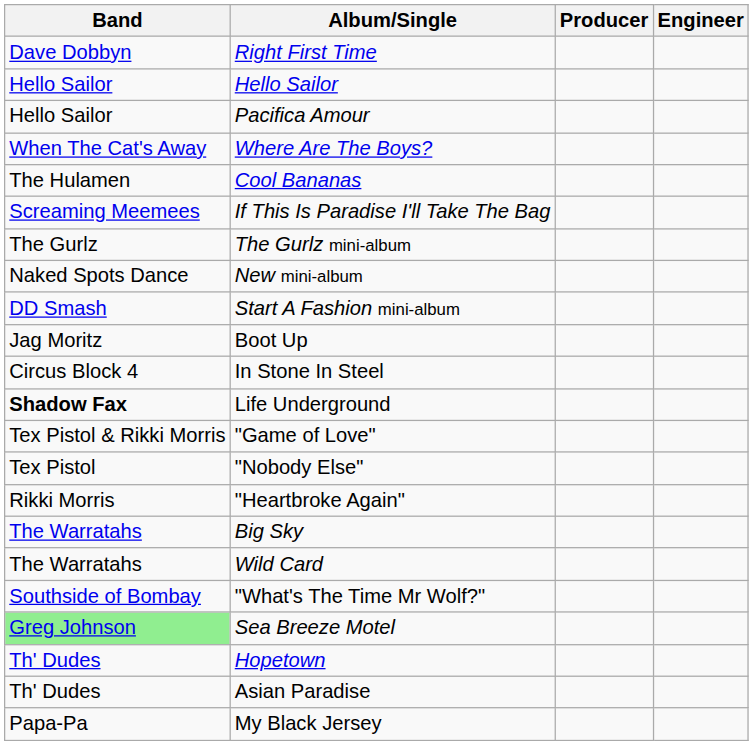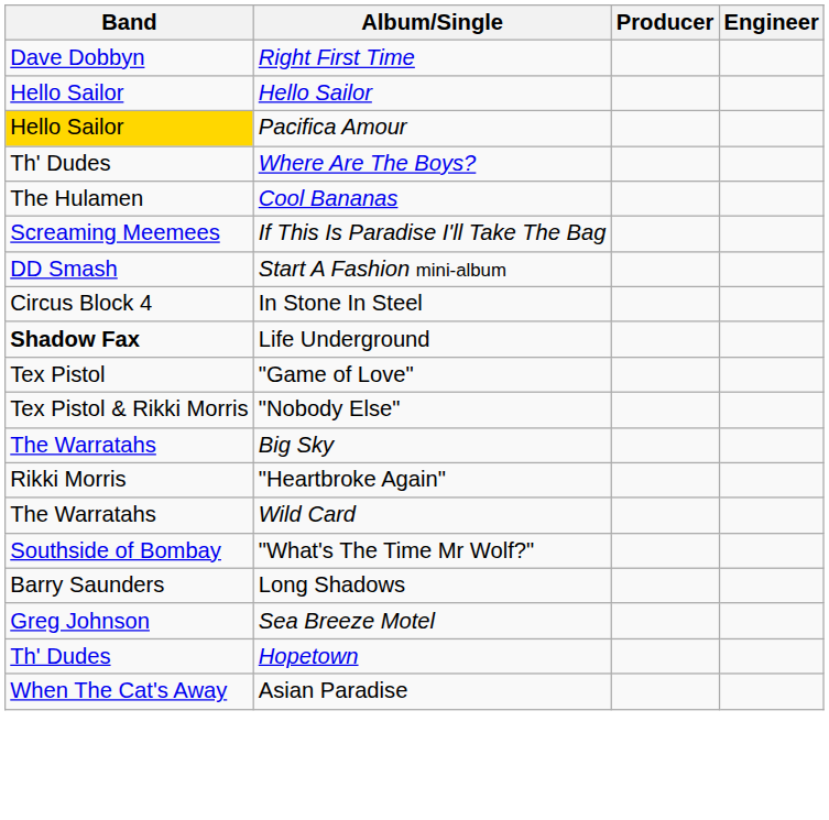Pacifica Amour | Band: no background -> gold background
Where Are The Boys? | Band: When The Cat's Away -> Th' Dudes
- row: The Gurlz | The Gurlz mini-album
- row: Naked Spots Dance | New mini-album
- row: Jag Moritz | Boot Up
"Game of Love" | Band: Tex Pistol & Rikki Morris -> Tex Pistol
"Nobody Else" | Band: Tex Pistol -> Tex Pistol & Rikki Morris
rows swapped: "Heartbroke Again" <-> Big Sky
+ row: Barry Saunders | Long Shadows
Sea Breeze Motel | Band: lightgreen background -> no background
Asian Paradise | Band: Th' Dudes -> When The Cat's Away
- row: Papa-Pa | My Black Jersey
